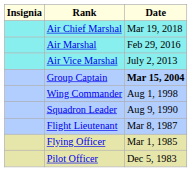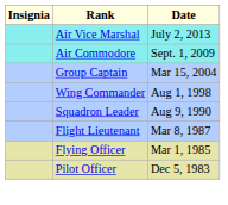- row: Air Chief Marshal | Mar 19, 2018
- row: Air Marshal | Feb 29, 2016
+ row: Air Commodore | Sept. 1, 2009
Group Captain | Date: bold -> normal
